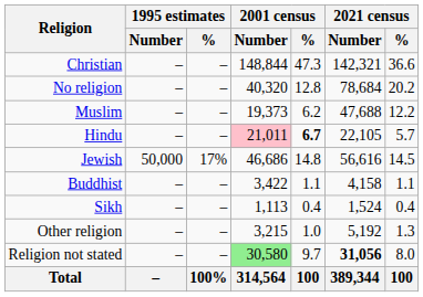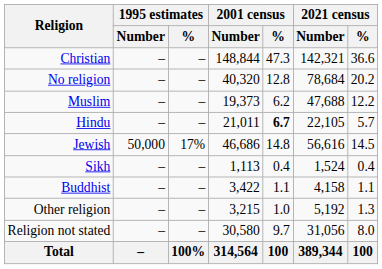Hindu | 2001 census / Number: pink background -> no background
rows swapped: Sikh <-> Buddhist
Religion not stated | 2001 census / Number: lightgreen background -> no background
Religion not stated | 2021 census / Number: bold -> normal
